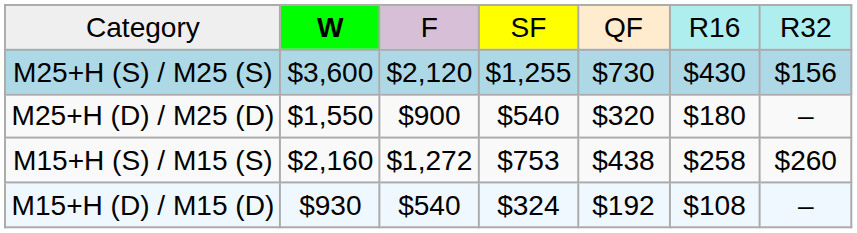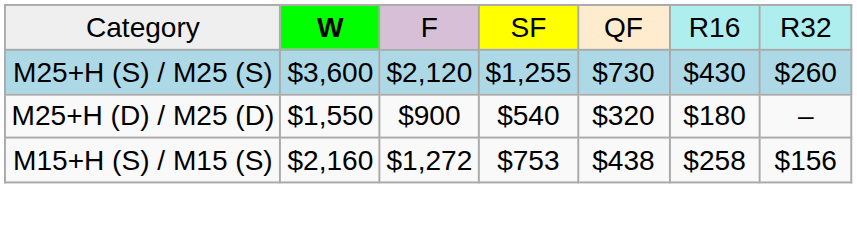M25+H (S) / M25 (S) | column 7: $156 -> $260
M15+H (S) / M15 (S) | column 7: $260 -> $156
- row: M15+H (D) / M15 (D) | $930 | $540 | $324 | $192 | $108 | –
